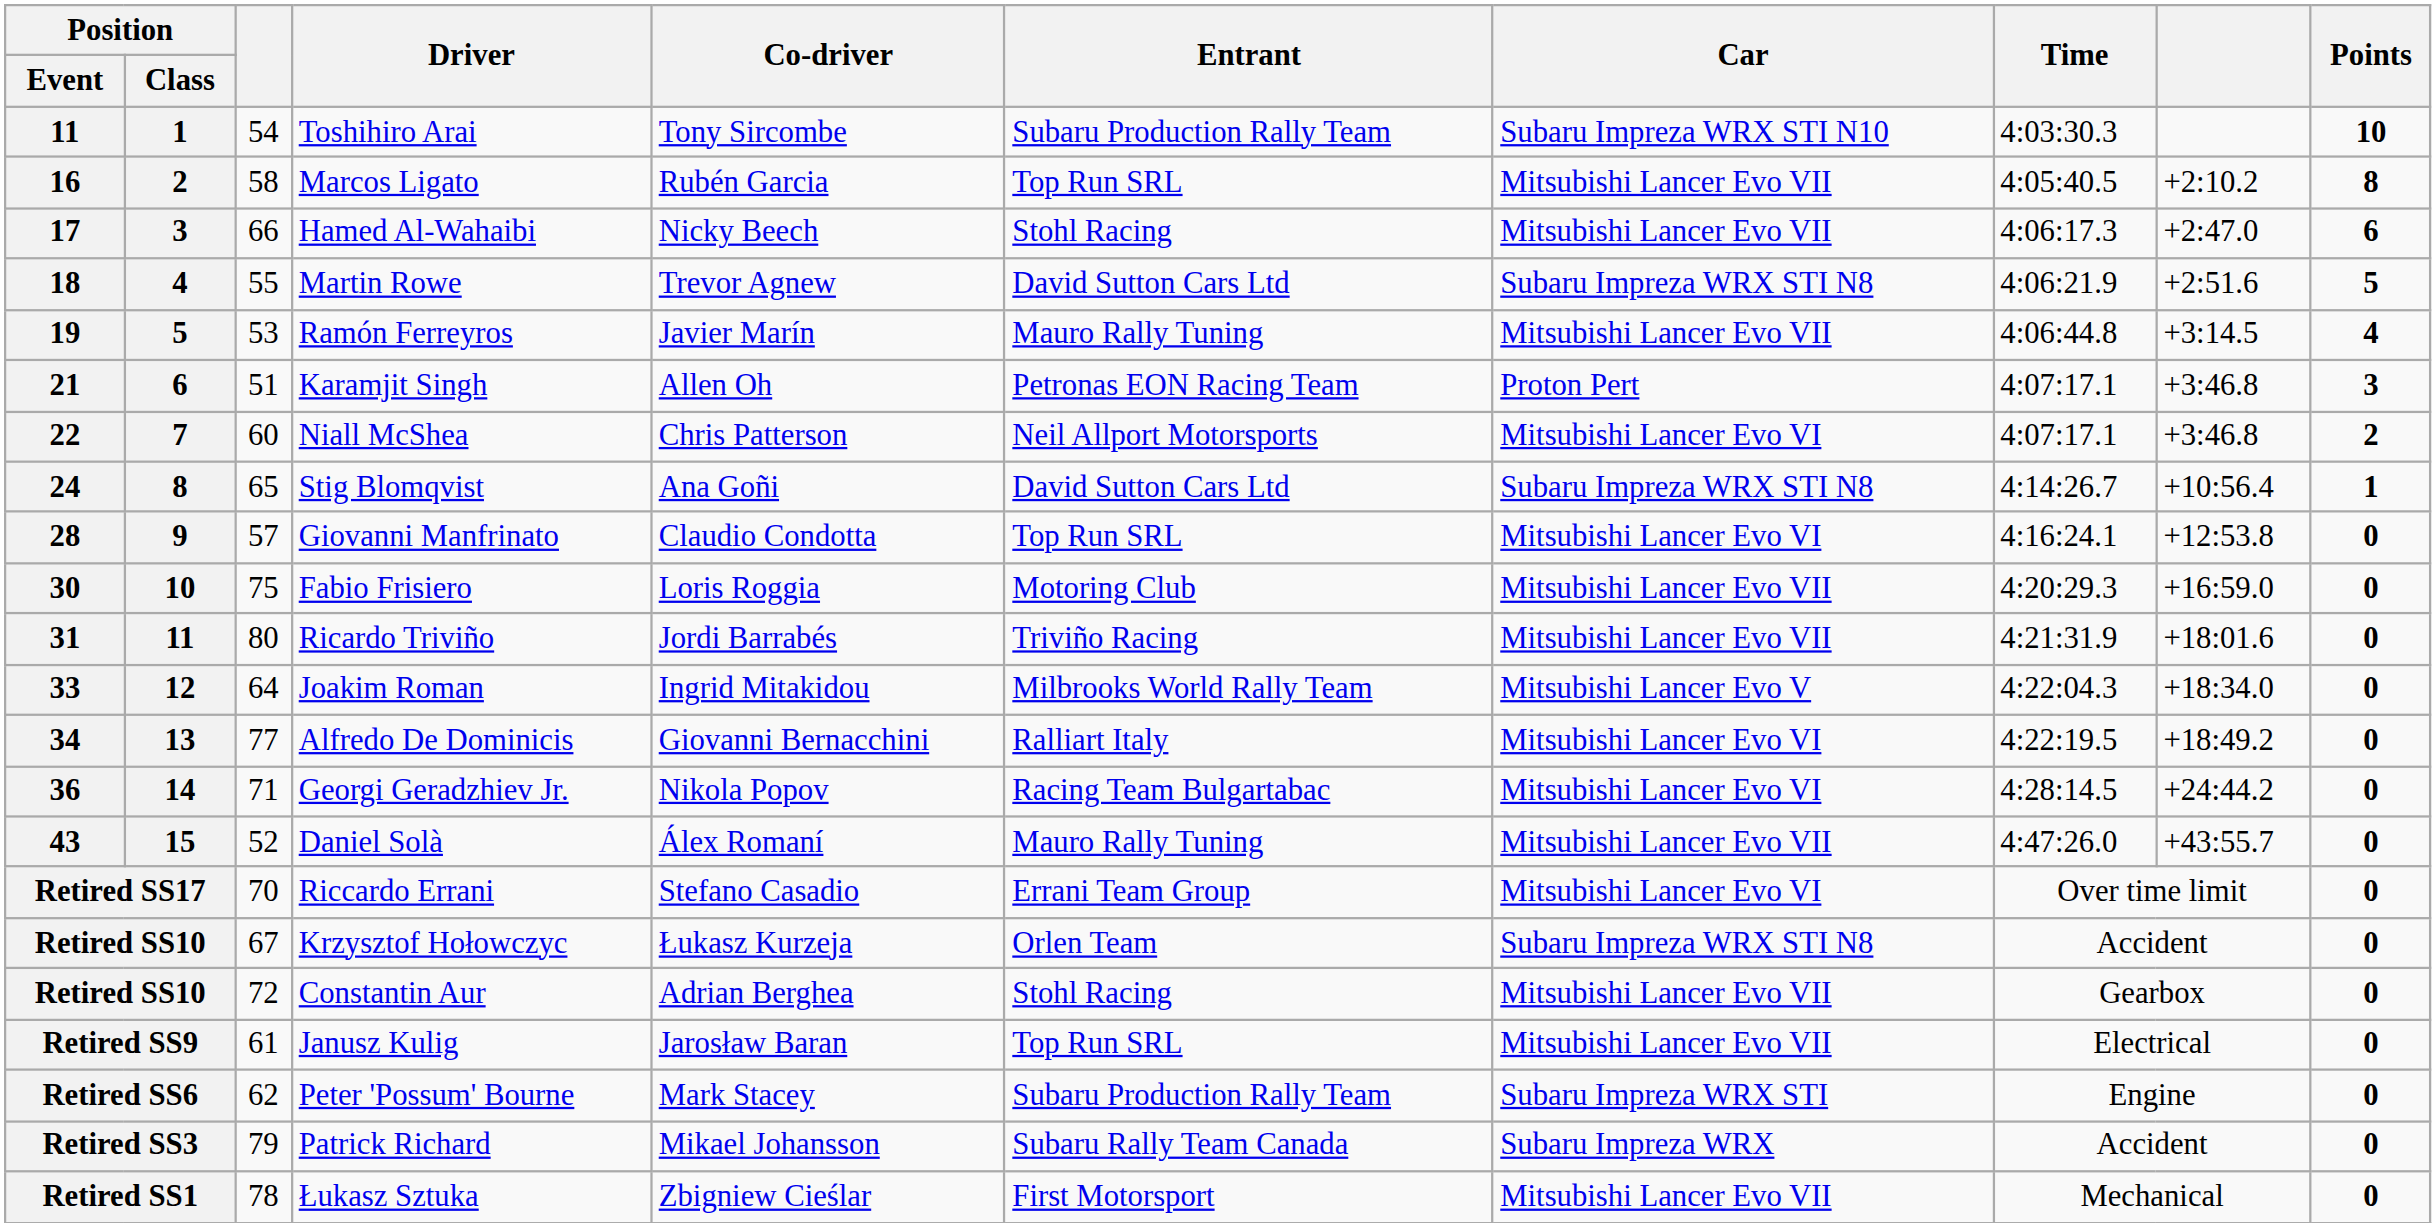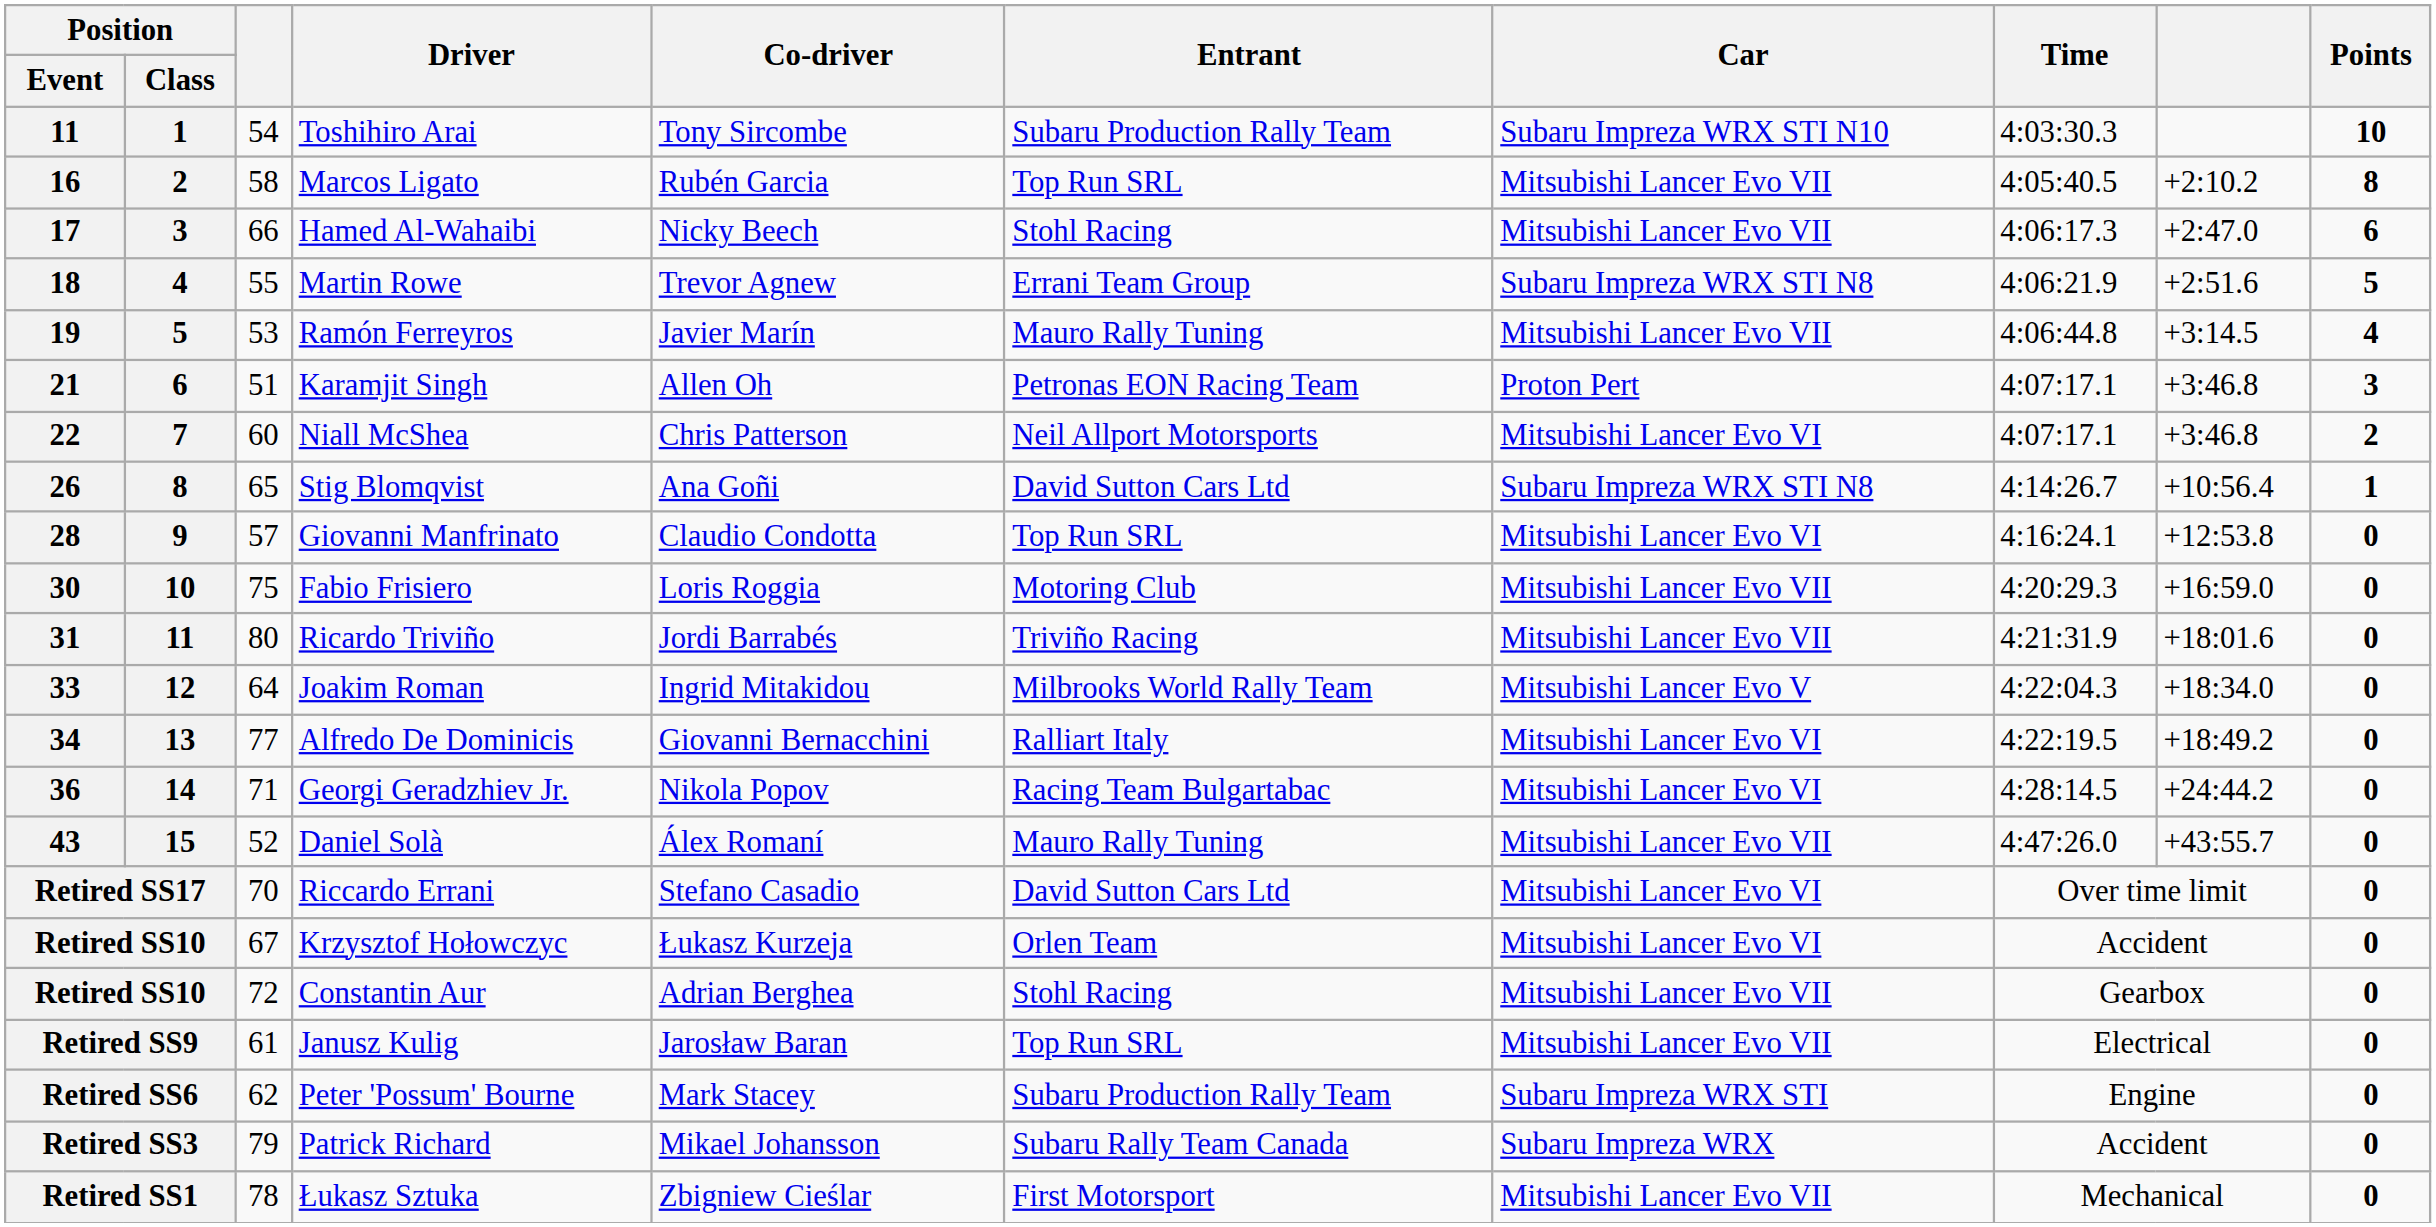Martin Rowe | Entrant: David Sutton Cars Ltd -> Errani Team Group
Stig Blomqvist | Position / Event: 24 -> 26
Riccardo Errani | Entrant: Errani Team Group -> David Sutton Cars Ltd
Krzysztof Hołowczyc | Car: Subaru Impreza WRX STI N8 -> Mitsubishi Lancer Evo VI
